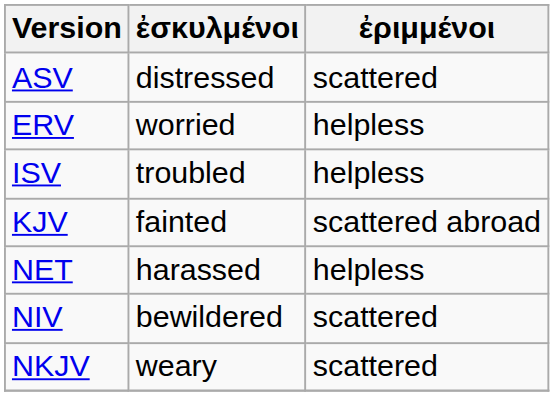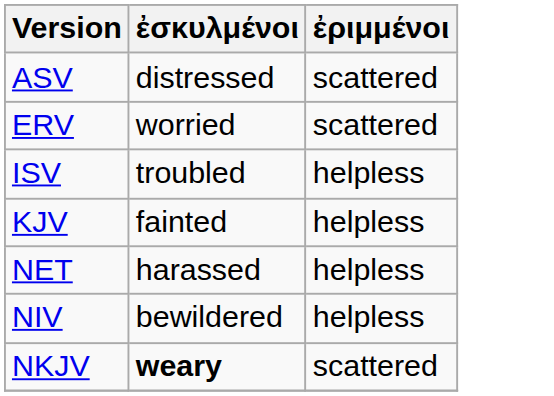ERV | ἐριμμένοι: helpless -> scattered
KJV | ἐριμμένοι: scattered abroad -> helpless
NIV | ἐριμμένοι: scattered -> helpless
NKJV | ἐσκυλμένοι: normal -> bold
